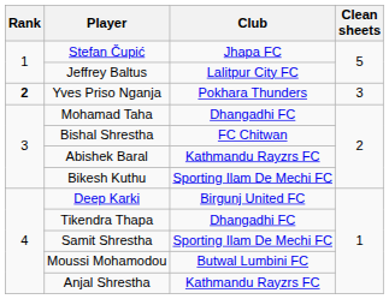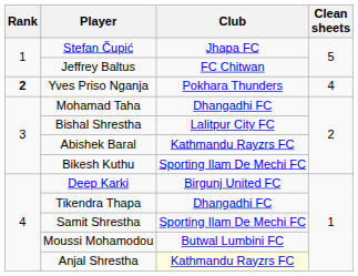Jeffrey Baltus | Club: Lalitpur City FC -> FC Chitwan
Yves Priso Nganja | Clean sheets: 3 -> 4
Bishal Shrestha | Club: FC Chitwan -> Lalitpur City FC
Anjal Shrestha | Club: no background -> lightyellow background
